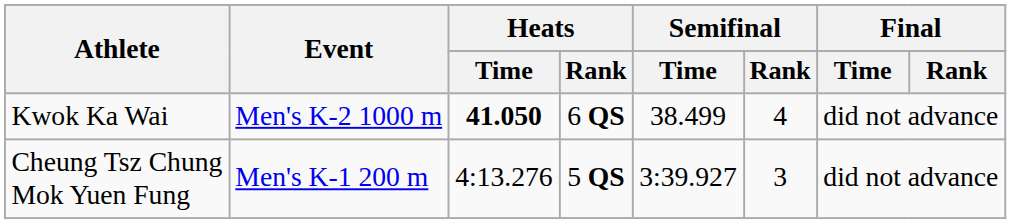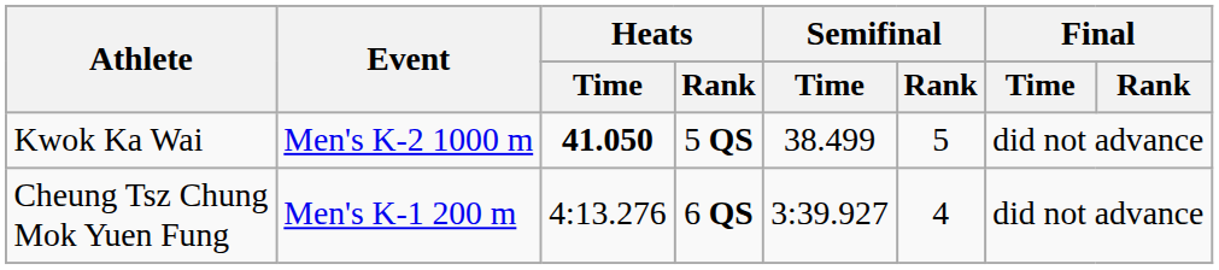Kwok Ka Wai | Heats / Rank: 6 QS -> 5 QS
Kwok Ka Wai | Semifinal / Rank: 4 -> 5
Cheung Tsz Chung Mok Yuen Fung | Heats / Rank: 5 QS -> 6 QS
Cheung Tsz Chung Mok Yuen Fung | Semifinal / Rank: 3 -> 4
